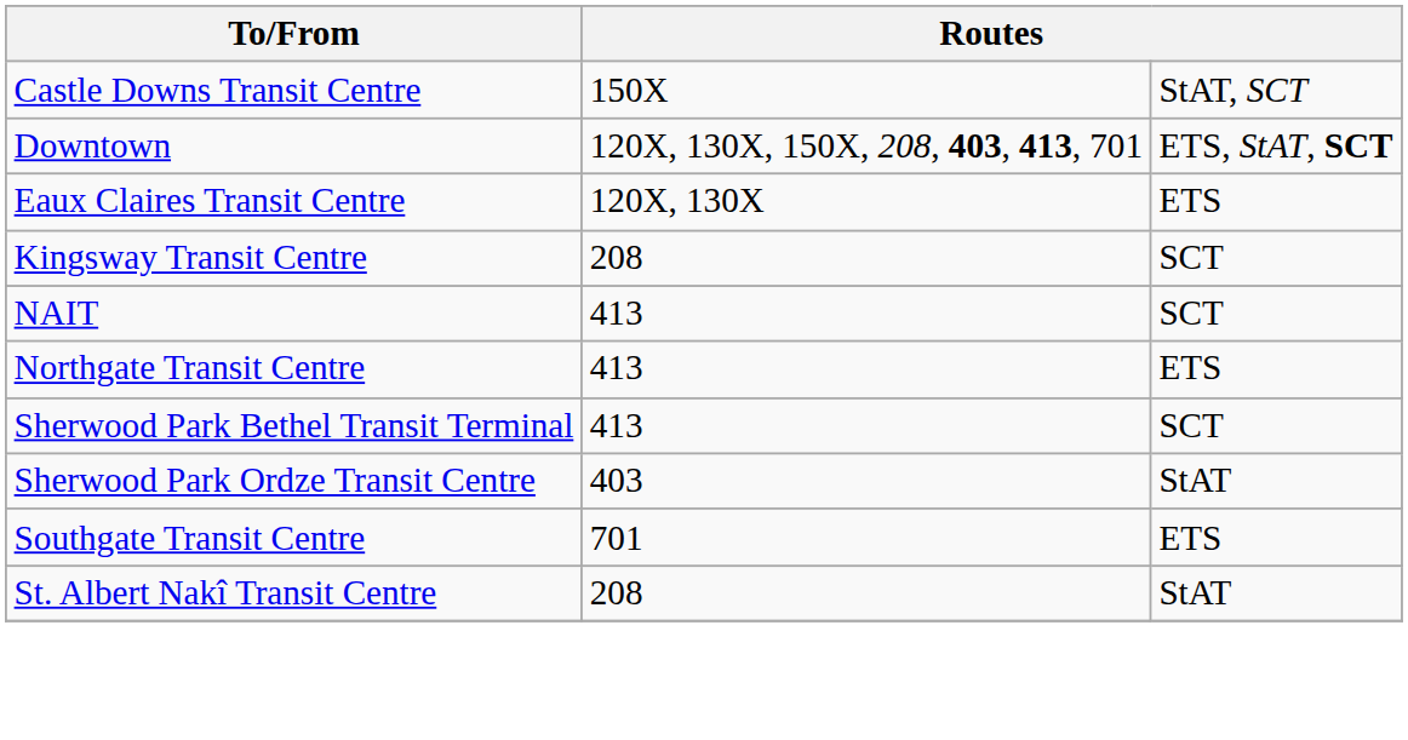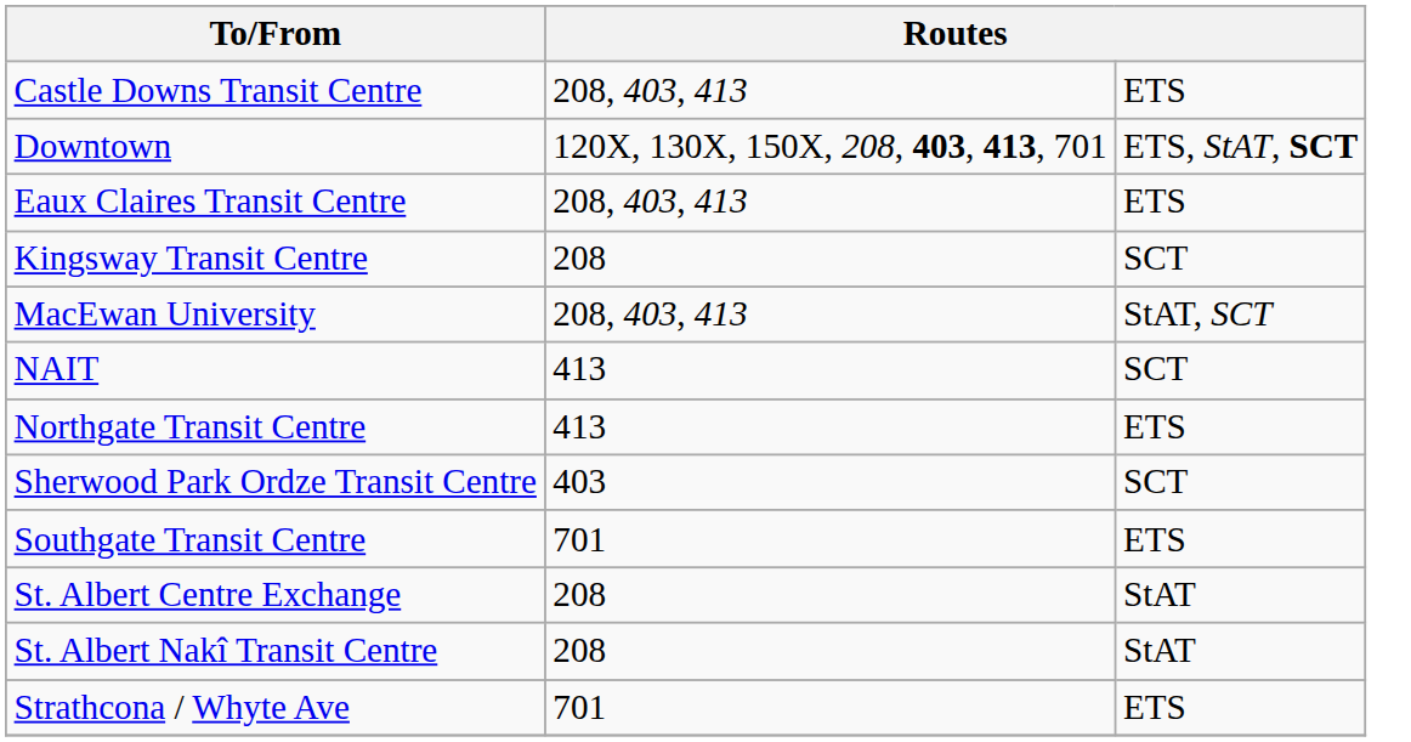Castle Downs Transit Centre | column 2: 150X -> 208, 403, 413
Castle Downs Transit Centre | column 3: StAT, SCT -> ETS
Eaux Claires Transit Centre | column 2: 120X, 130X -> 208, 403, 413
+ row: MacEwan University | 208, 403, 413 | StAT, SCT
- row: Sherwood Park Bethel Transit Terminal | 413 | SCT
Sherwood Park Ordze Transit Centre | column 3: StAT -> SCT
+ row: St. Albert Centre Exchange | 208 | StAT
+ row: Strathcona / Whyte Ave | 701 | ETS
